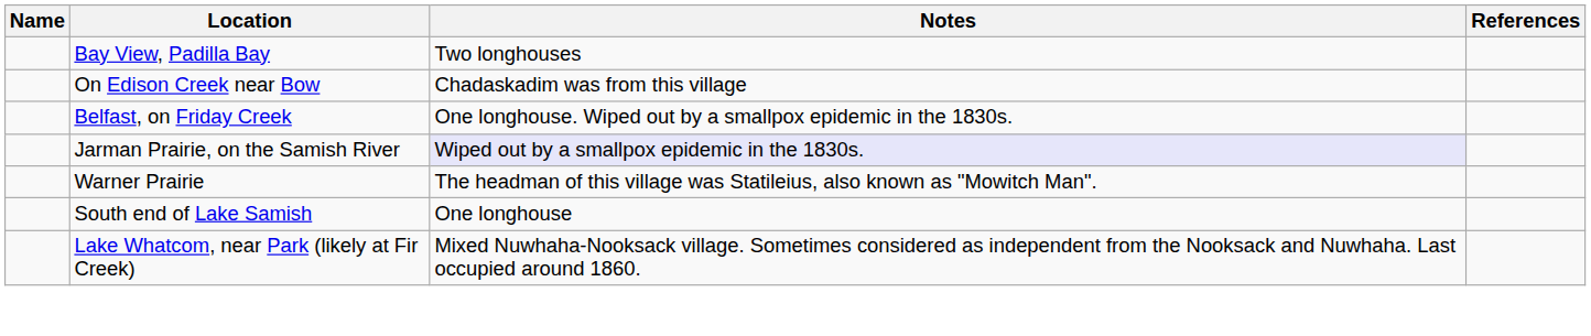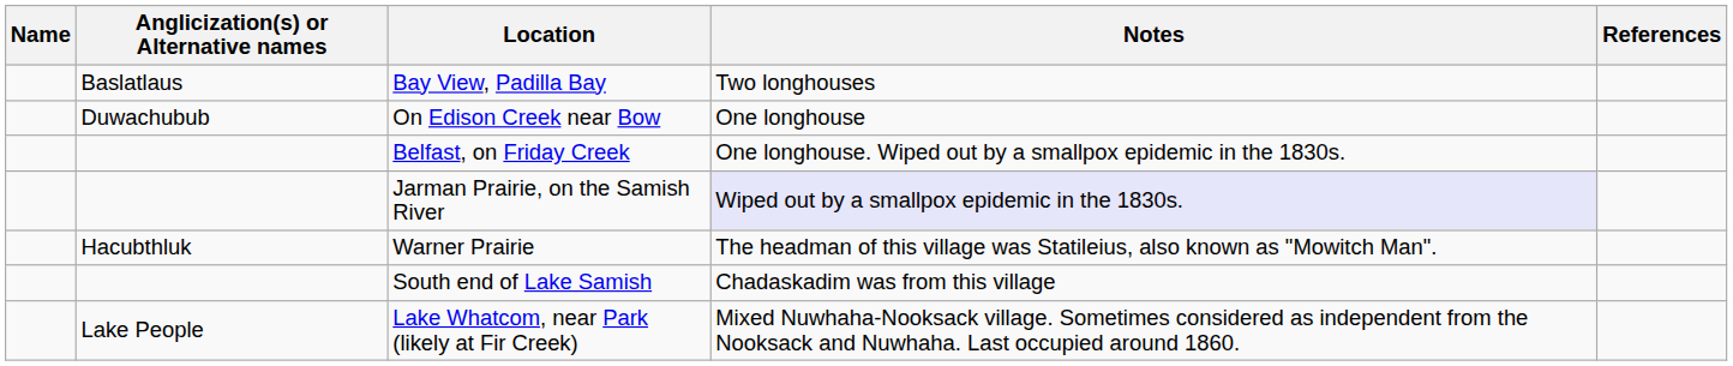+ column: Anglicization(s) or Alternative names | Baslatlaus | Duwachubub | Hacubthluk | Lake People
On Edison Creek near Bow | Notes: Chadaskadim was from this village -> One longhouse
South end of Lake Samish | Notes: One longhouse -> Chadaskadim was from this village
